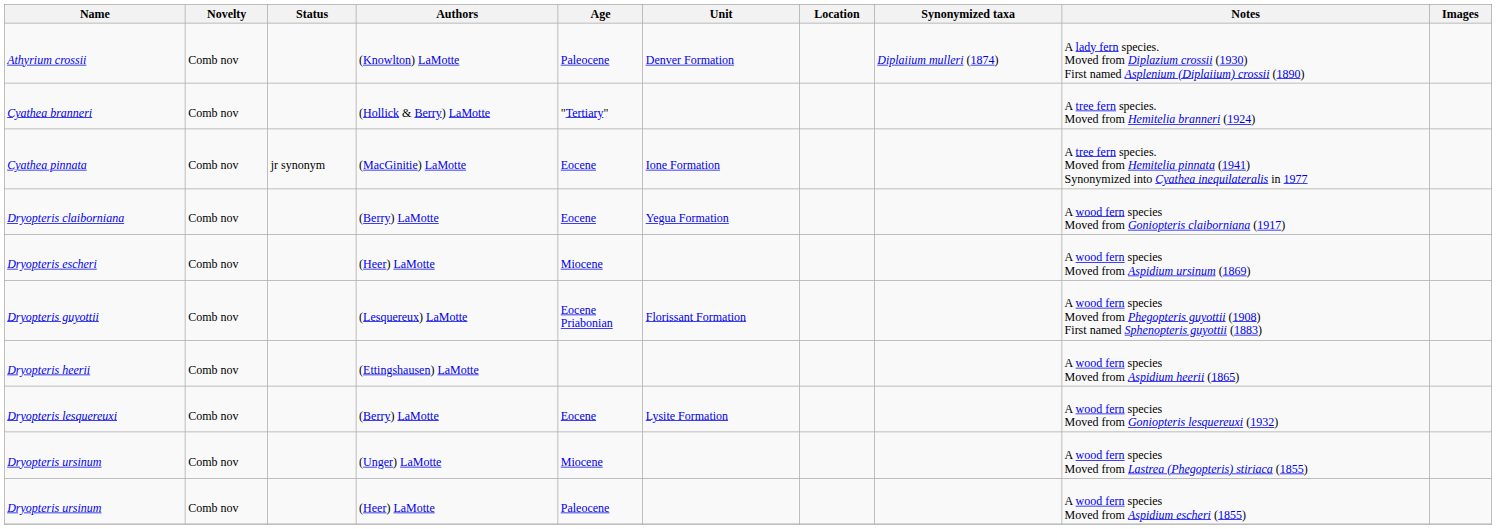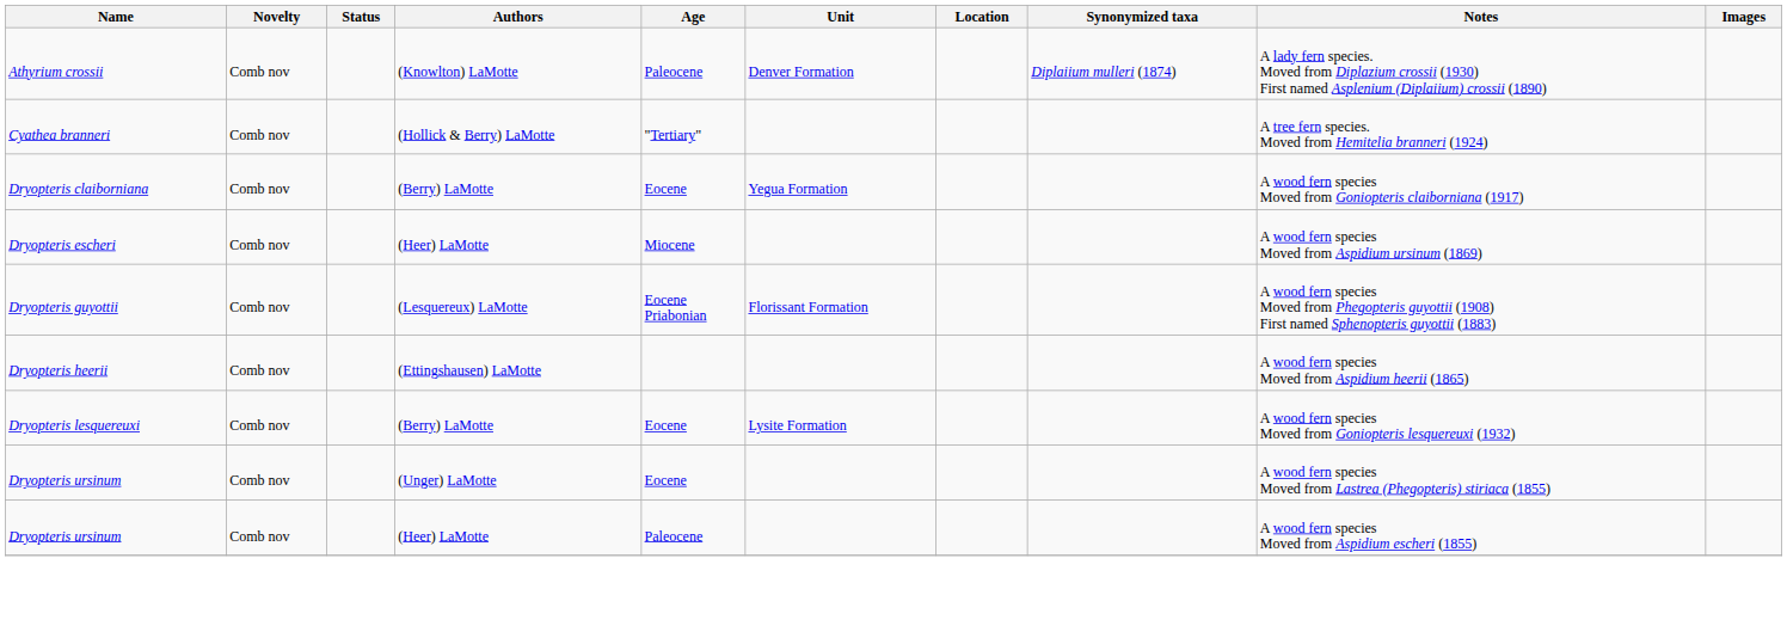- row: Cyathea pinnata | Comb nov | jr synonym | (MacGinitie) LaMotte | Eocene | Ione Formation | A tree fern species. Moved from Hemitelia pinnata (1941) Synonymized into Cyathea inequilateralis in 1977
Dryopteris ursinum / (Unger) LaMotte | Age: Miocene -> Eocene
